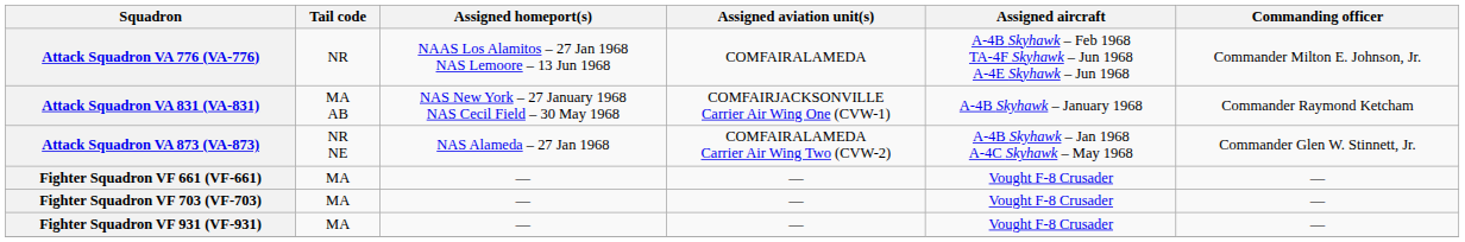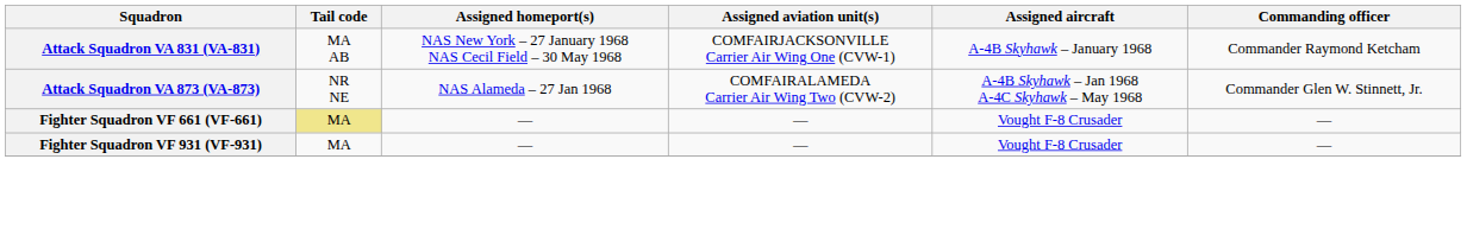- row: Attack Squadron VA 776 (VA-776) | NR | NAAS Los Alamitos – 27 Jan 1968 NAS Lemoore – 13 Jun 1968 | COMFAIRALAMEDA | A-4B Skyhawk – Feb 1968 TA-4F Skyhawk – Jun 1968 A-4E Skyhawk – Jun 1968 | Commander Milton E. Johnson, Jr.
Fighter Squadron VF 661 (VF-661) | Tail code: no background -> khaki background
- row: Fighter Squadron VF 703 (VF-703) | MA | — | — | Vought F-8 Crusader | —
